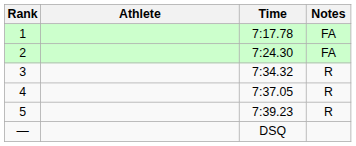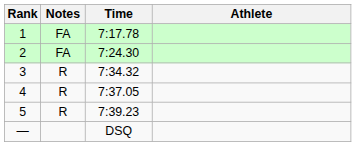columns swapped: Athlete <-> Notes
